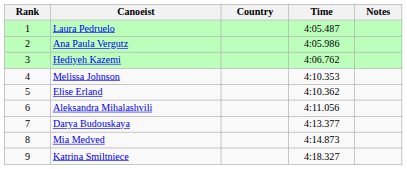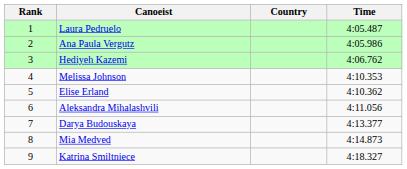- column: Notes
